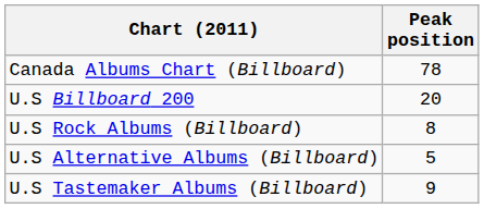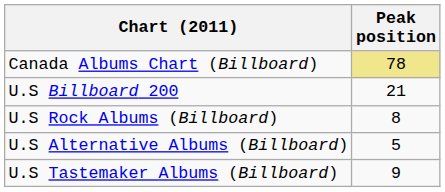Canada Albums Chart (Billboard) | Peak position: no background -> khaki background
U.S Billboard 200 | Peak position: 20 -> 21
